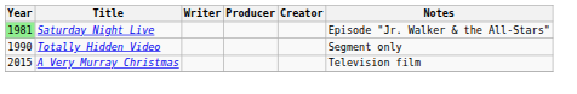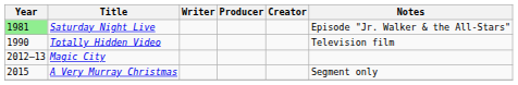Totally Hidden Video | Notes: Segment only -> Television film
+ row: 2012–13 | Magic City
A Very Murray Christmas | Notes: Television film -> Segment only
